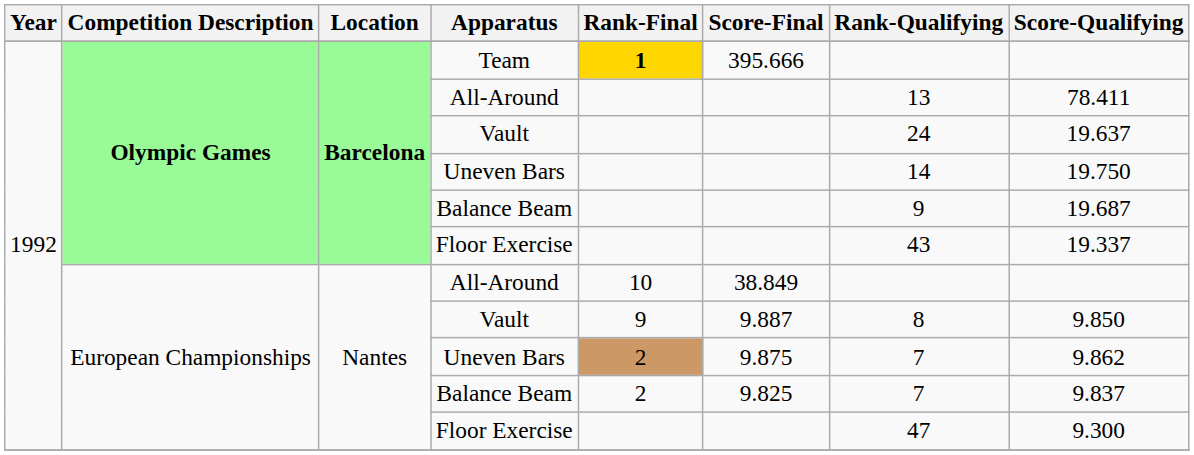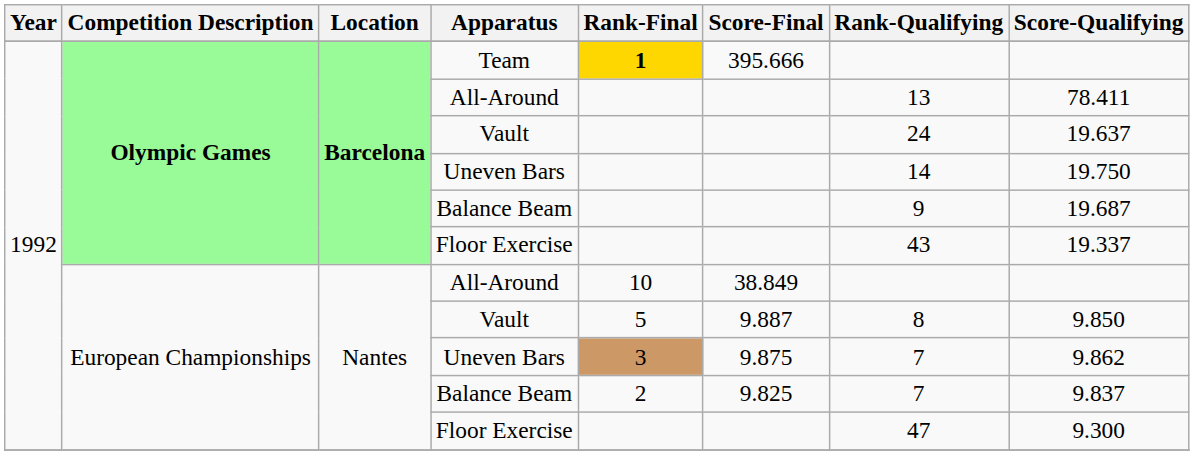European Championships / Vault | Rank-Final: 9 -> 5
European Championships / Uneven Bars | Rank-Final: 2 -> 3
